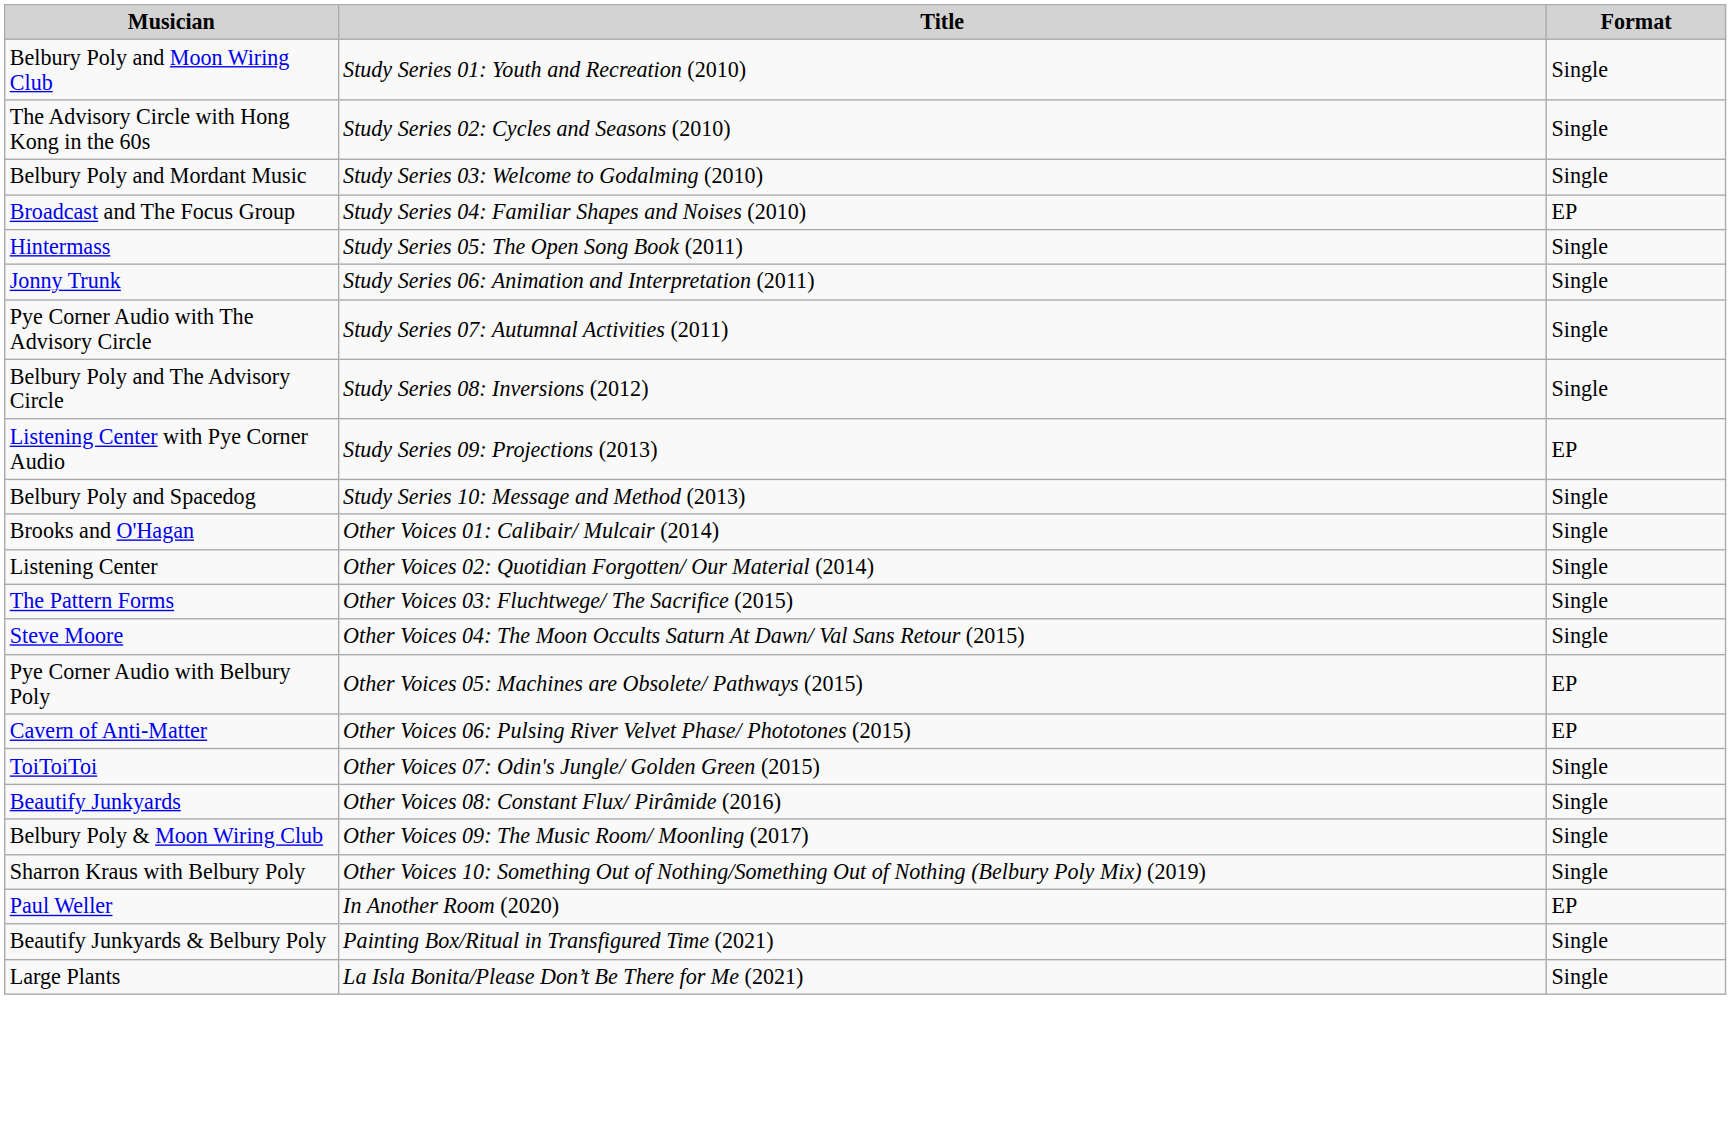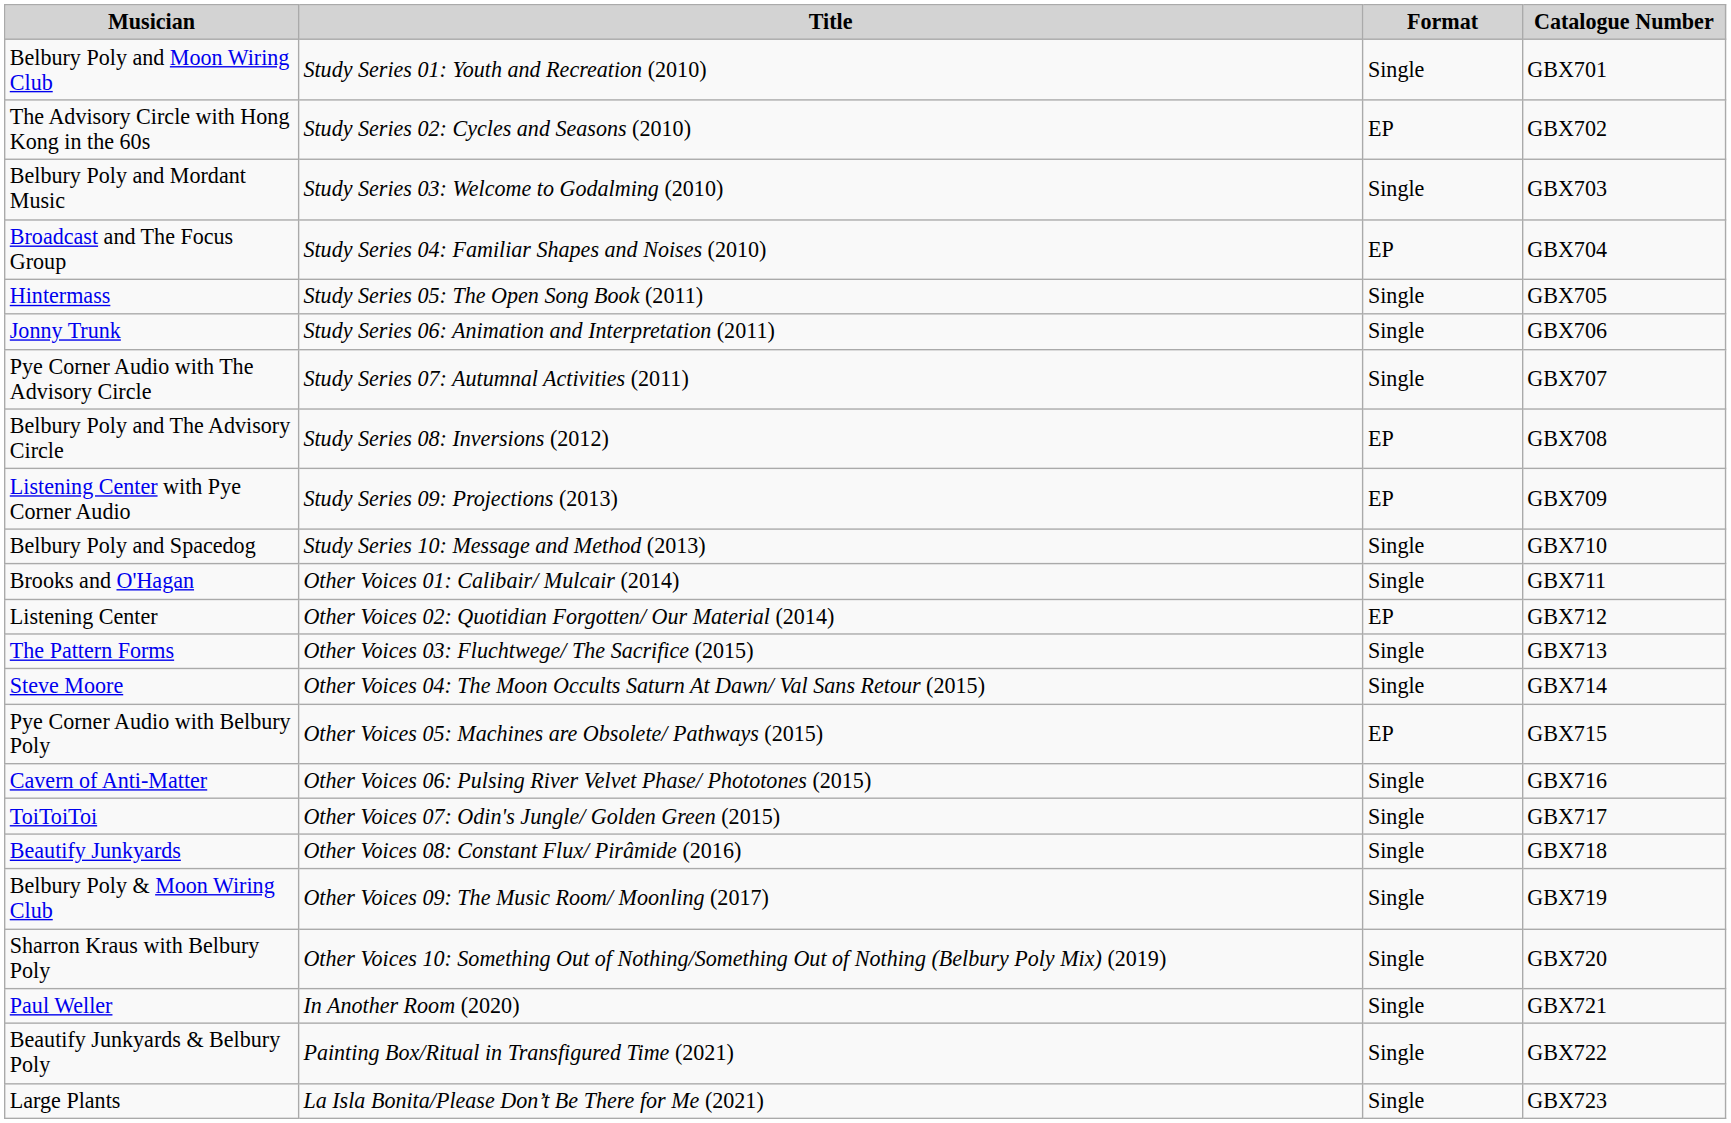+ column: Catalogue Number | GBX701 | GBX702 | GBX703 | GBX704 | GBX705 | GBX706 | GBX707 | GBX708 | GBX709 | GBX710 | GBX711 | GBX712 | GBX713 | GBX714 | GBX715 | GBX716 | GBX717 | GBX718 | GBX719 | GBX720 | GBX721 | GBX722 | GBX723
The Advisory Circle with Hong Kong in the 60s | Format: Single -> EP
Belbury Poly and The Advisory Circle | Format: Single -> EP
Listening Center | Format: Single -> EP
Cavern of Anti-Matter | Format: EP -> Single
Paul Weller | Format: EP -> Single
